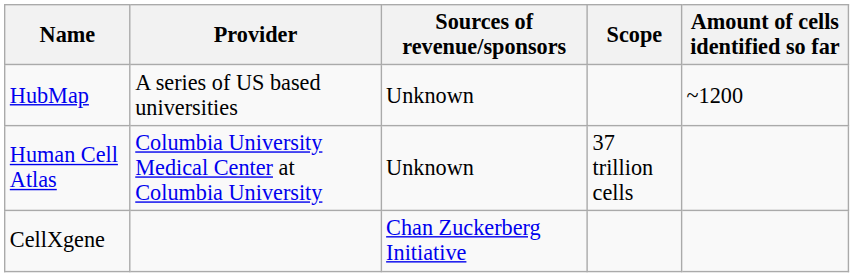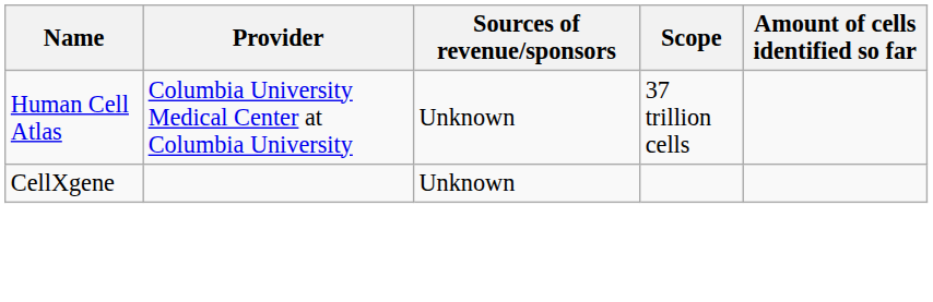- row: HubMap | A series of US based universities | Unknown | ~1200
CellXgene | Sources of revenue/sponsors: Chan Zuckerberg Initiative -> Unknown
